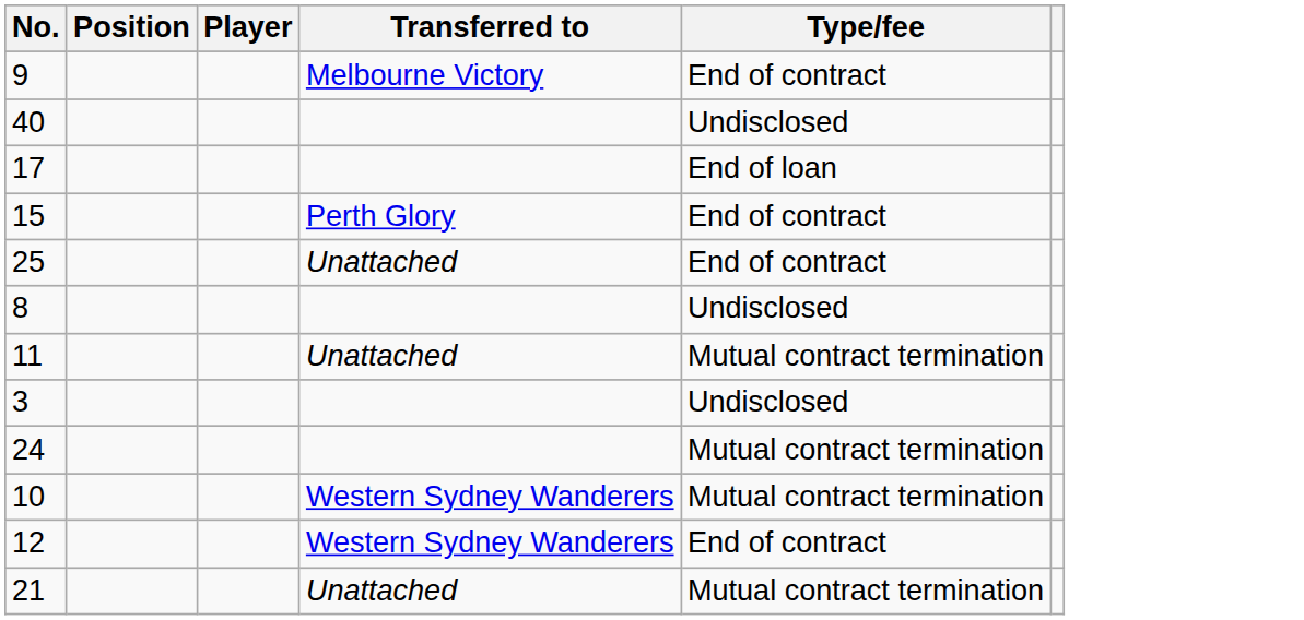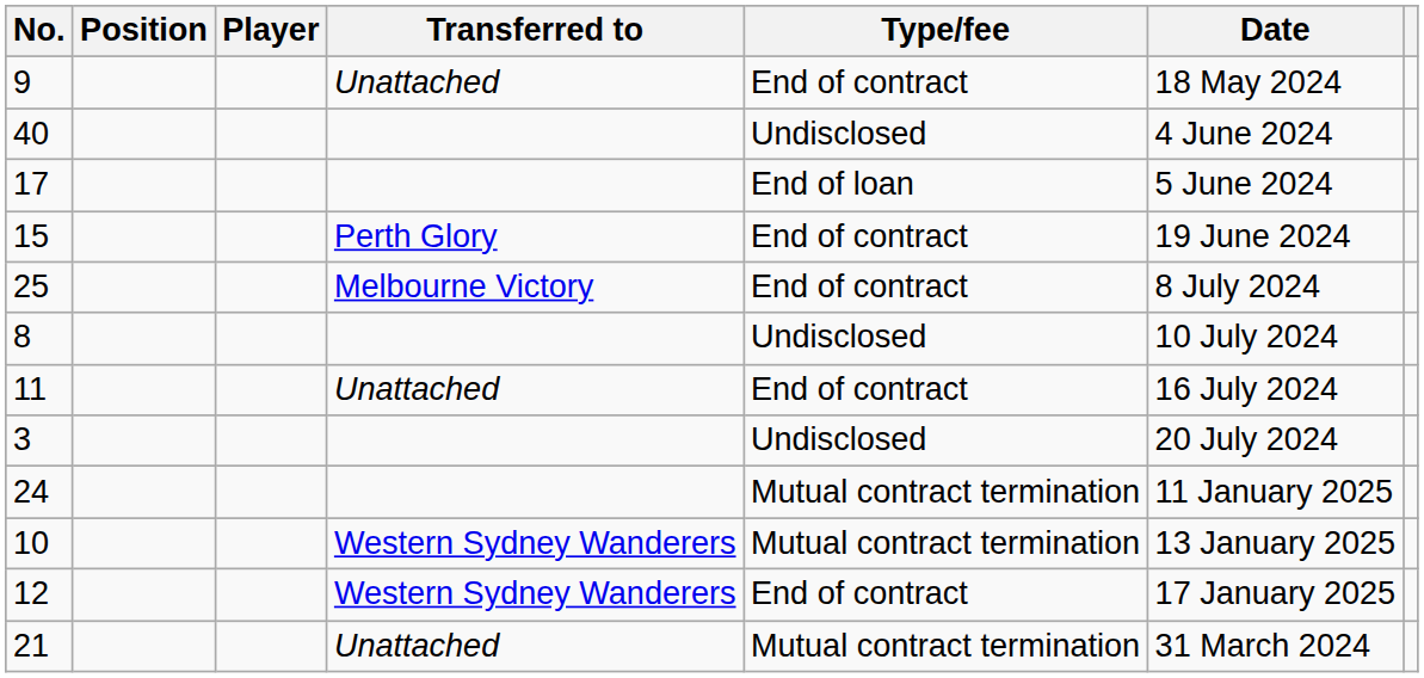+ column: Date | 18 May 2024 | 4 June 2024 | 5 June 2024 | 19 June 2024 | 8 July 2024 | 10 July 2024 | 16 July 2024 | 20 July 2024 | 11 January 2025 | 13 January 2025 | 17 January 2025 | 31 March 2024
9 | Transferred to: Melbourne Victory -> Unattached
25 | Transferred to: Unattached -> Melbourne Victory
11 | Type/fee: Mutual contract termination -> End of contract
